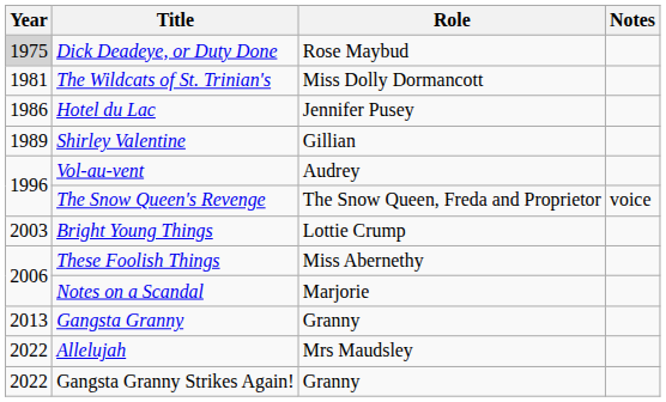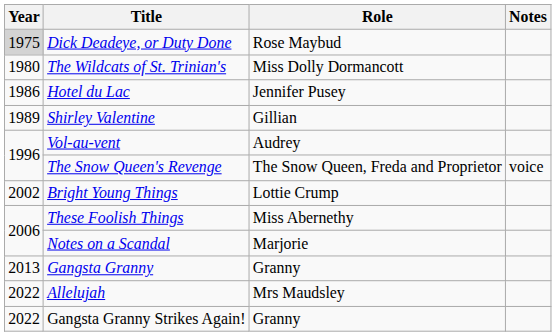The Wildcats of St. Trinian's | Year: 1981 -> 1980
Bright Young Things | Year: 2003 -> 2002
